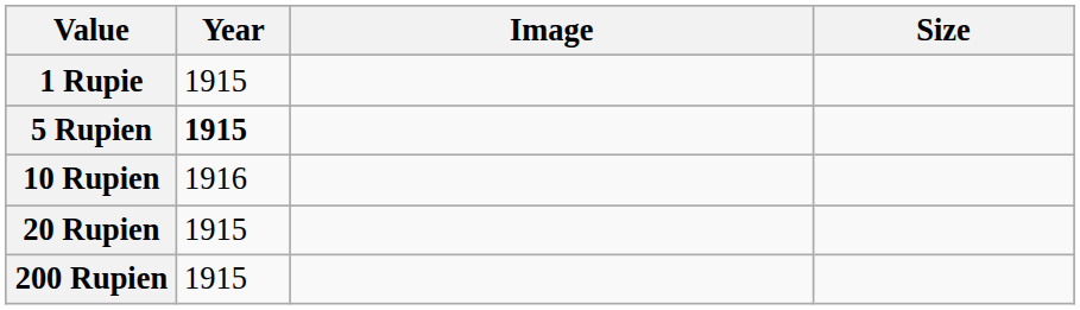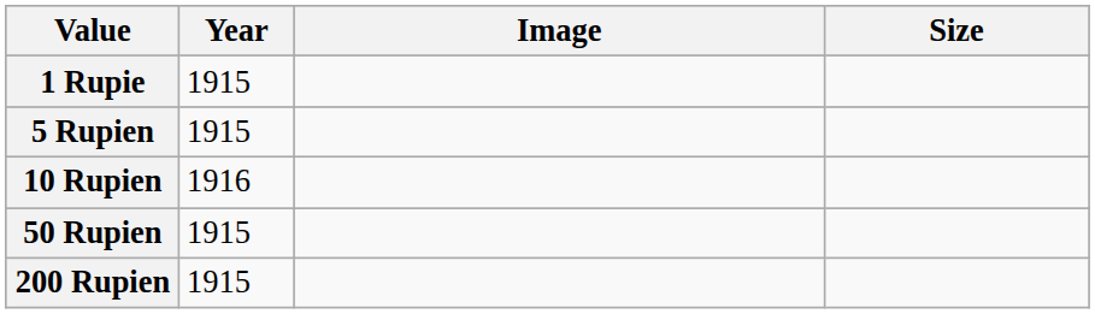5 Rupien | Year: bold -> normal
- row: 20 Rupien | 1915
+ row: 50 Rupien | 1915
